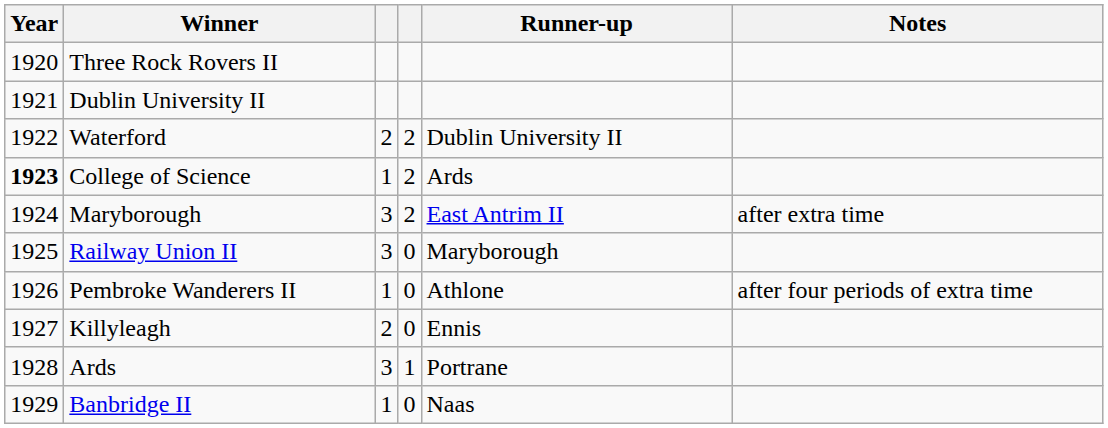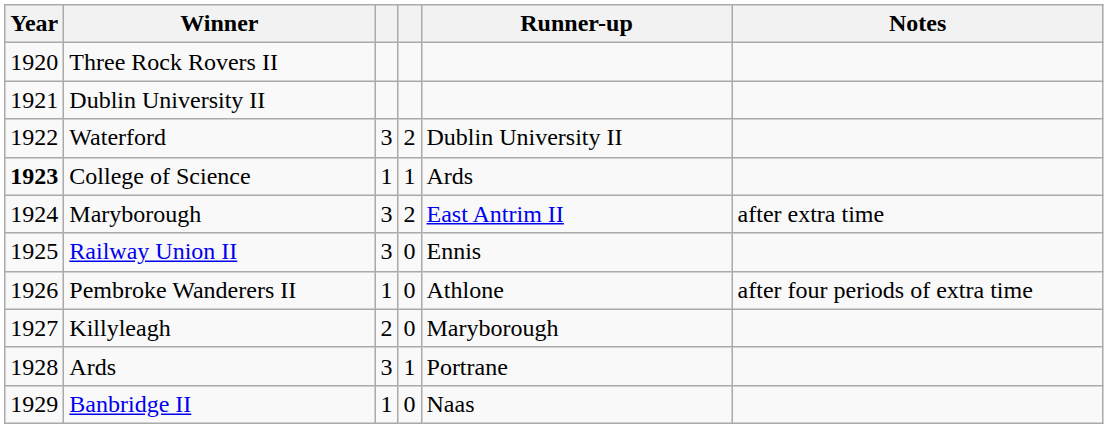Waterford | column 3: 2 -> 3
College of Science | column 4: 2 -> 1
Railway Union II | Runner-up: Maryborough -> Ennis
Killyleagh | Runner-up: Ennis -> Maryborough
